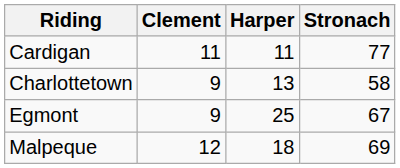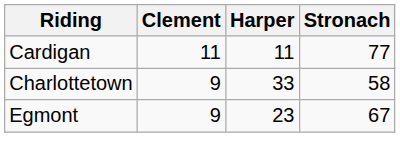Charlottetown | Harper: 13 -> 33
Egmont | Harper: 25 -> 23
- row: Malpeque | 12 | 18 | 69
